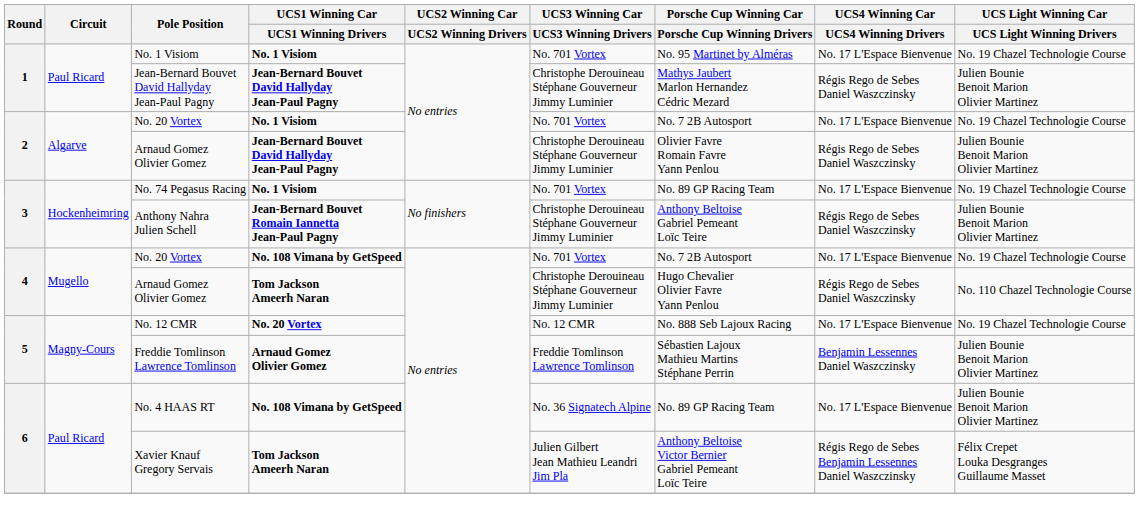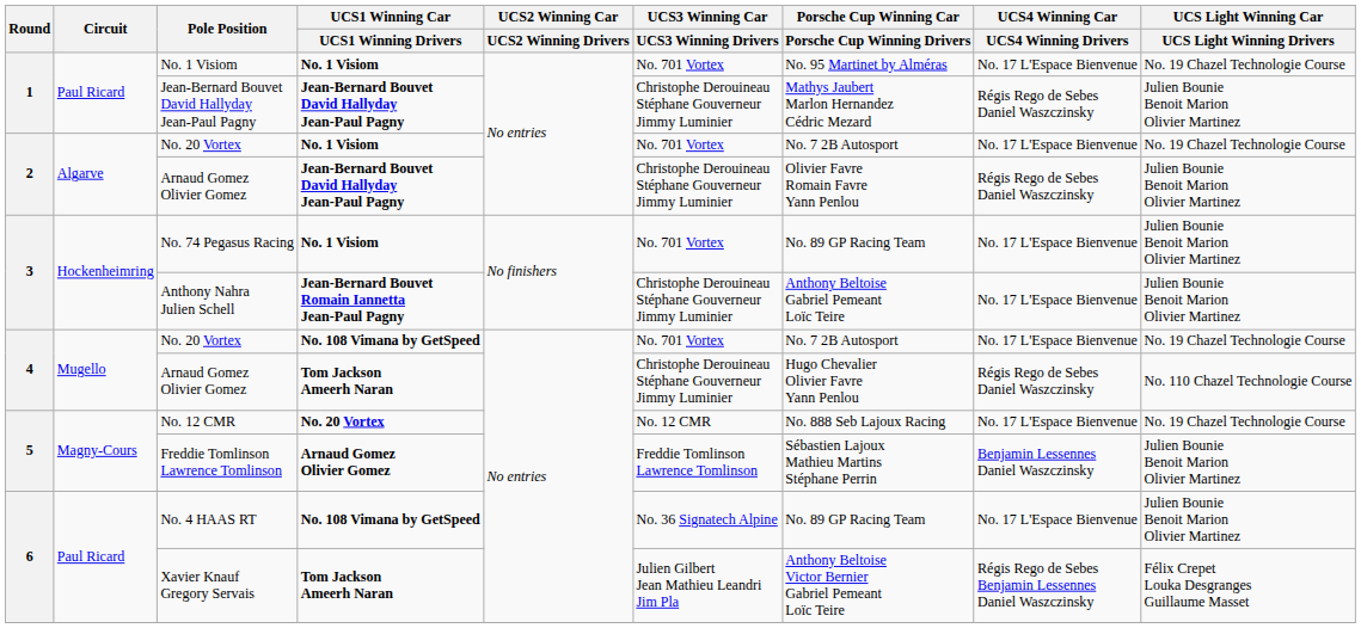No. 74 Pegasus Racing | UCS Light Winning Car / UCS Light Winning Drivers: No. 19 Chazel Technologie Course -> Julien Bounie Benoit Marion Olivier Martinez
Anthony Nahra Julien Schell | UCS4 Winning Car / UCS4 Winning Drivers: Régis Rego de Sebes Daniel Waszczinsky -> No. 17 L'Espace Bienvenue
